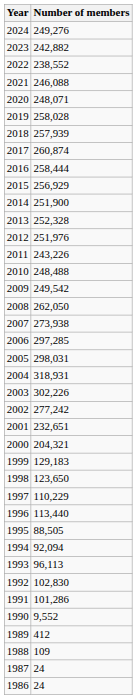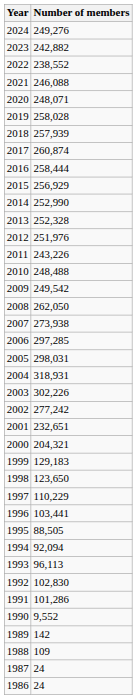2014 | Number of members: 251,900 -> 252,990
1996 | Number of members: 113,440 -> 103,441
1989 | Number of members: 412 -> 142
